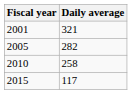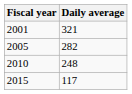2010 | Daily average: 258 -> 248
